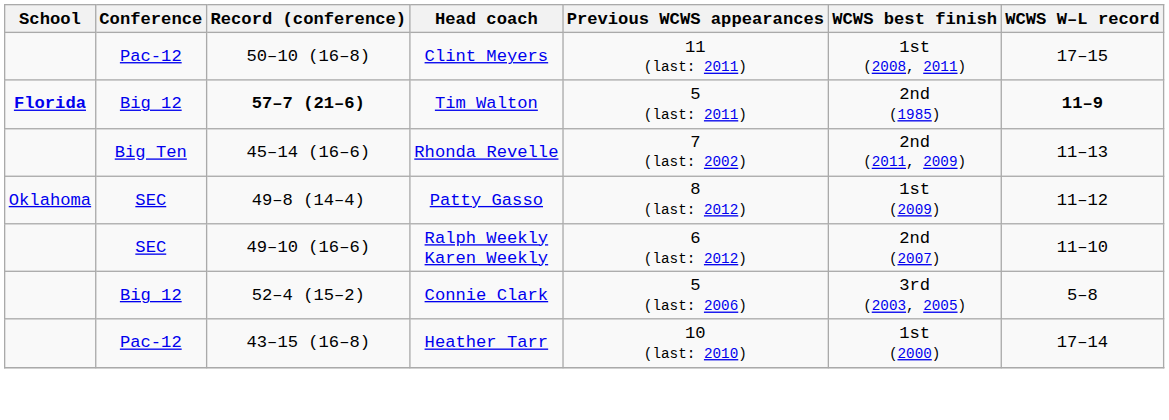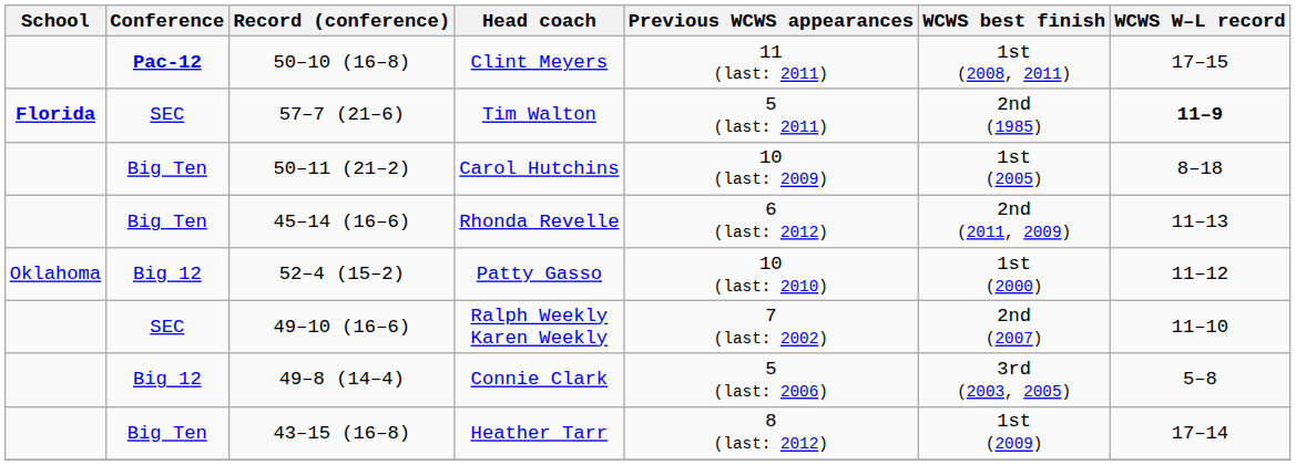Clint Meyers | Conference: normal -> bold
Tim Walton | Conference: Big 12 -> SEC
Tim Walton | Record (conference): bold -> normal
+ row: Big Ten | 50–11 (21–2) | Carol Hutchins | 10 (last: 2009) | 1st (2005) | 8–18
Rhonda Revelle | Previous WCWS appearances: 7 (last: 2002) -> 6 (last: 2012)
Patty Gasso | Conference: SEC -> Big 12
Patty Gasso | Record (conference): 49–8 (14–4) -> 52–4 (15–2)
Patty Gasso | Previous WCWS appearances: 8 (last: 2012) -> 10 (last: 2010)
Patty Gasso | WCWS best finish: 1st (2009) -> 1st (2000)
Ralph Weekly Karen Weekly | Previous WCWS appearances: 6 (last: 2012) -> 7 (last: 2002)
Connie Clark | Record (conference): 52–4 (15–2) -> 49–8 (14–4)
Heather Tarr | Conference: Pac-12 -> Big Ten
Heather Tarr | Previous WCWS appearances: 10 (last: 2010) -> 8 (last: 2012)
Heather Tarr | WCWS best finish: 1st (2000) -> 1st (2009)
